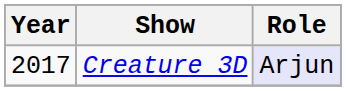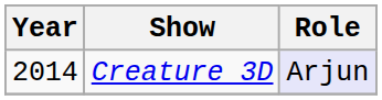Creature 3D | Year: 2017 -> 2014
